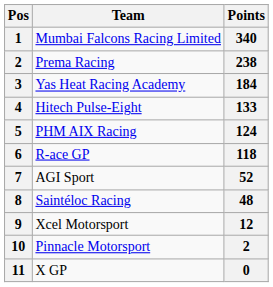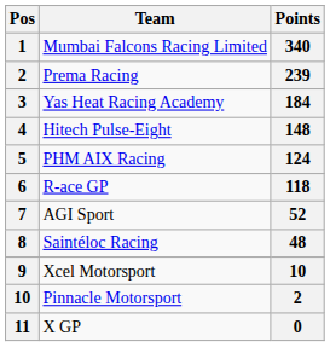Prema Racing | Points: 238 -> 239
Hitech Pulse-Eight | Points: 133 -> 148
Xcel Motorsport | Points: 12 -> 10
